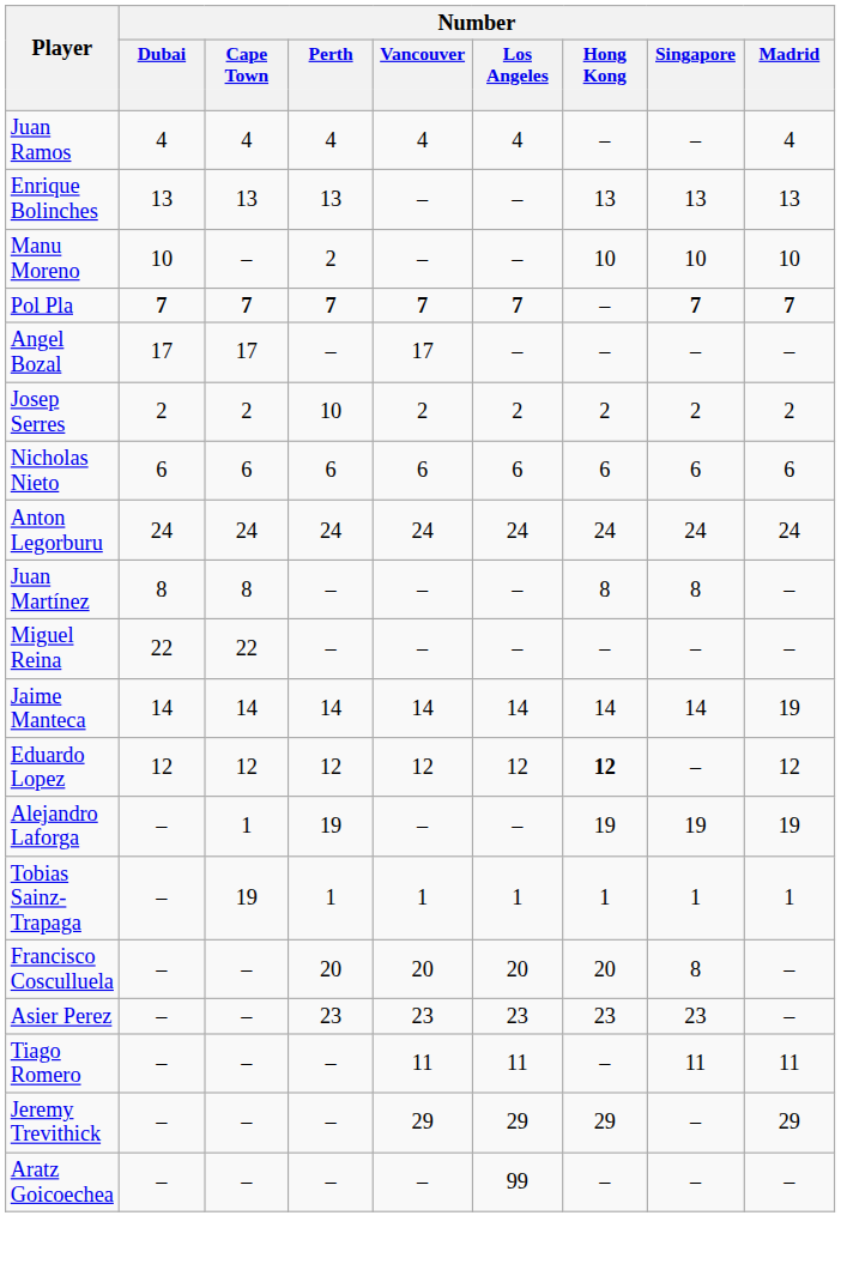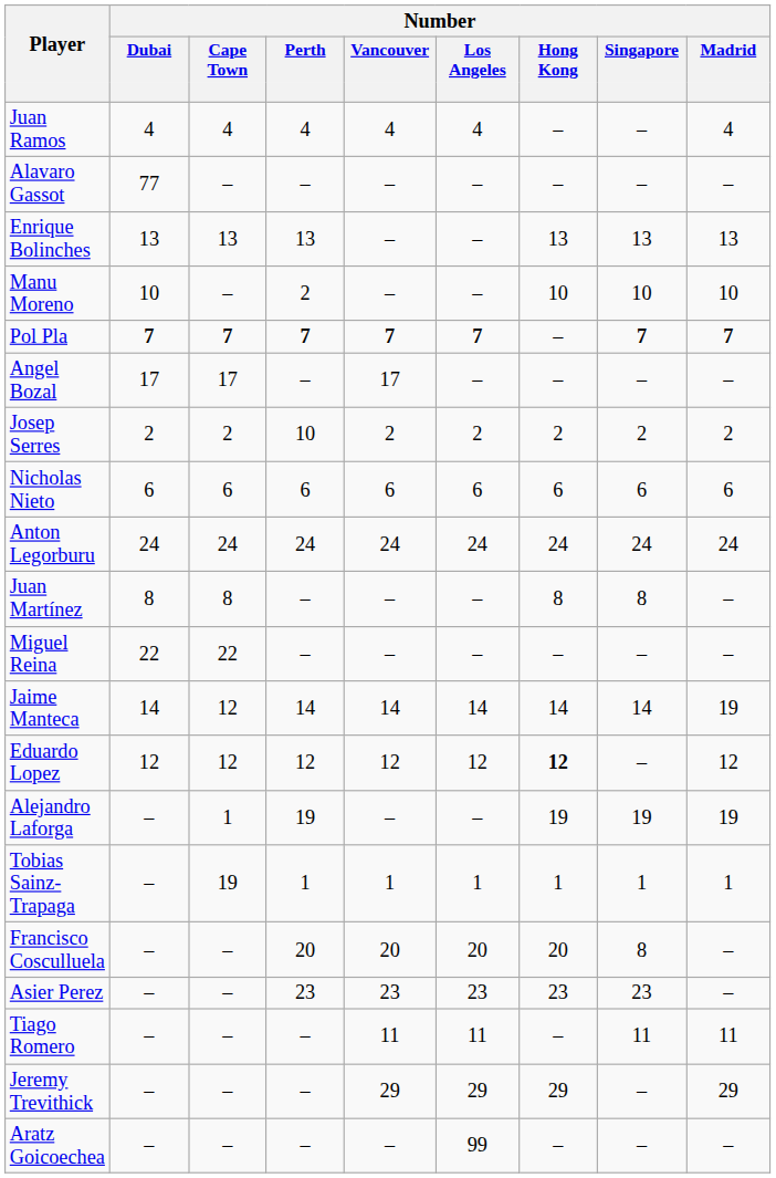+ row: Alavaro Gassot | 77 | – | – | – | – | – | – | –
Jaime Manteca | Number / Cape Town: 14 -> 12
